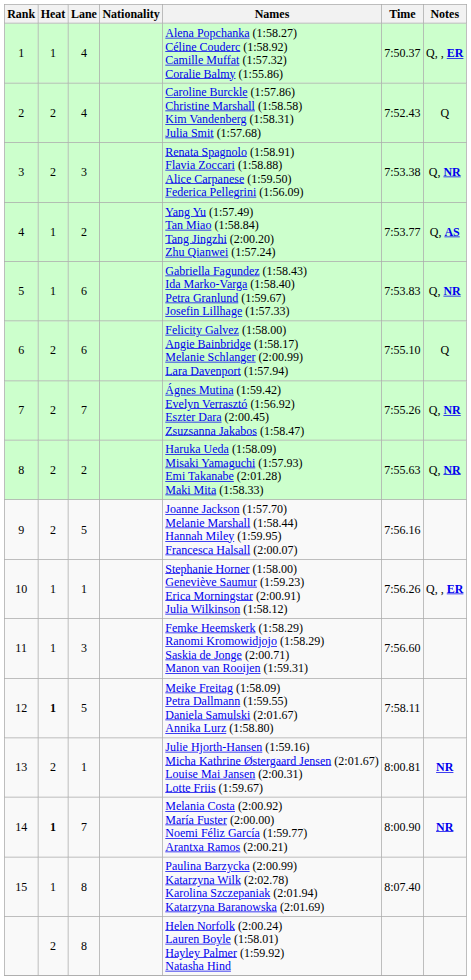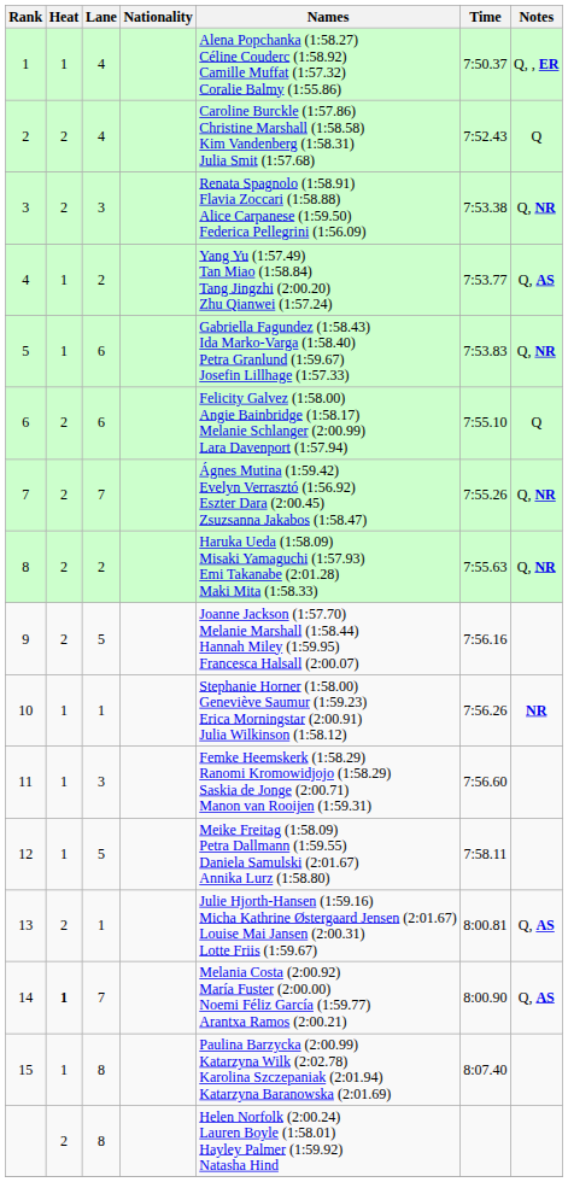10 | Notes: Q, , ER -> NR
12 | Heat: bold -> normal
13 | Notes: NR -> Q, AS
14 | Notes: NR -> Q, AS
